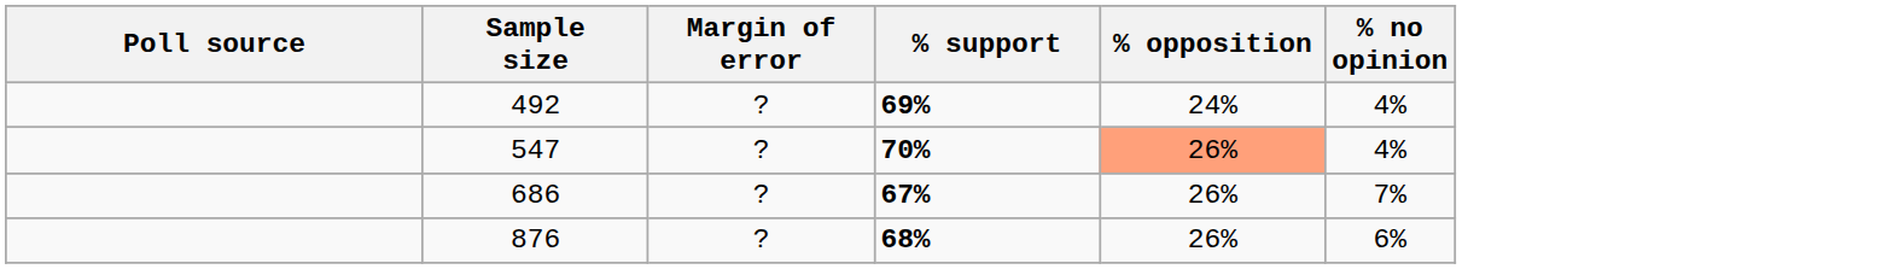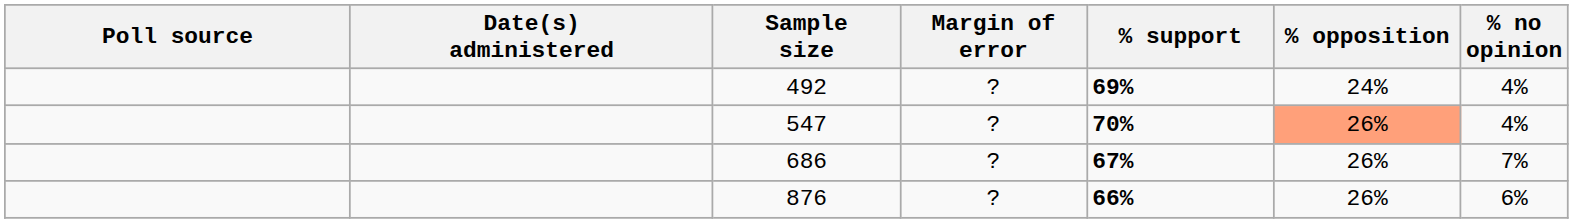+ column: Date(s) administered
876 | % support: 68% -> 66%
